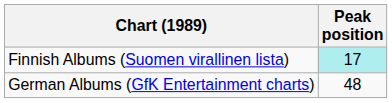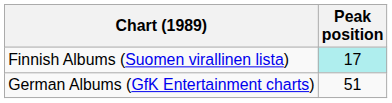German Albums (GfK Entertainment charts) | Peak position: 48 -> 51
